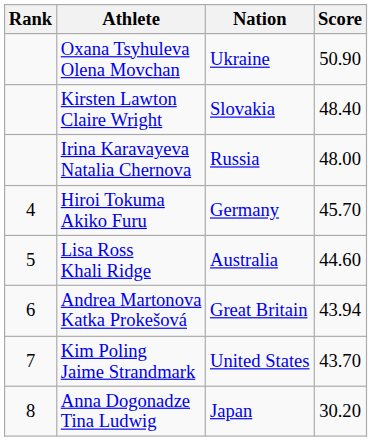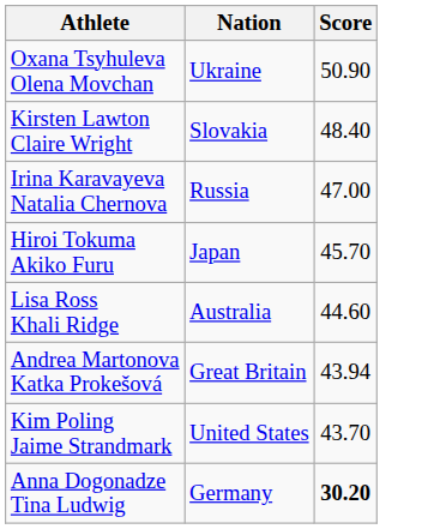- column: Rank | 4 | 5 | 6 | 7 | 8
Irina Karavayeva Natalia Chernova | Score: 48.00 -> 47.00
Hiroi Tokuma Akiko Furu | Nation: Germany -> Japan
Anna Dogonadze Tina Ludwig | Nation: Japan -> Germany
Anna Dogonadze Tina Ludwig | Score: normal -> bold
